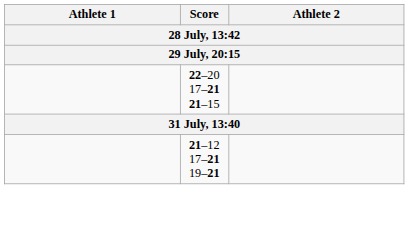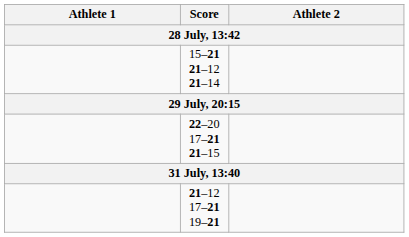+ row: 15–21 21–12 21–14
